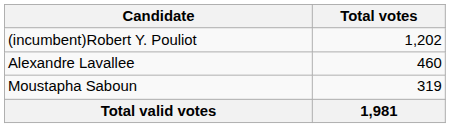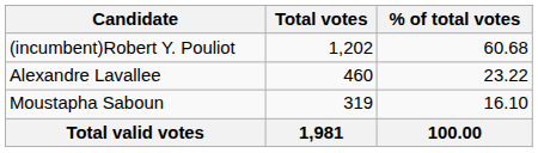+ column: % of total votes | 60.68 | 23.22 | 16.10 | 100.00
